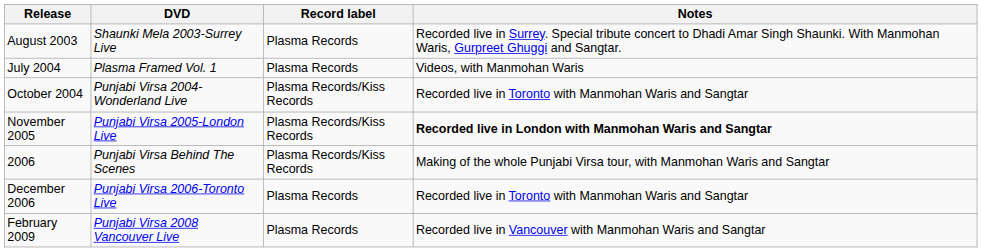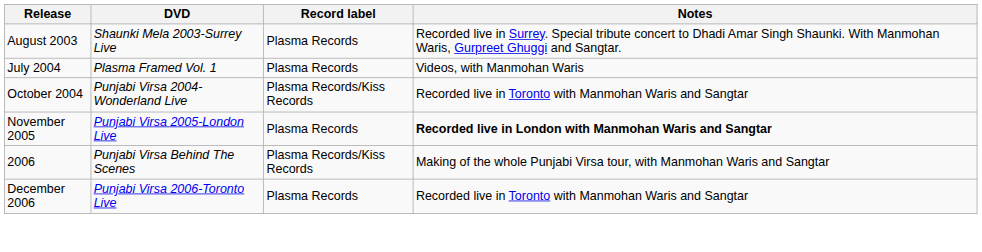November 2005 | Record label: Plasma Records/Kiss Records -> Plasma Records
- row: February 2009 | Punjabi Virsa 2008 Vancouver Live | Plasma Records | Recorded live in Vancouver with Manmohan Waris and Sangtar
